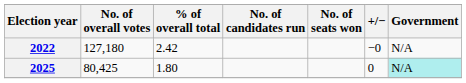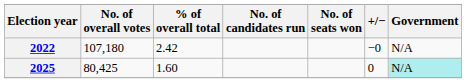2022 | No. of overall votes: 127,180 -> 107,180
2025 | % of overall total: 1.80 -> 1.60
